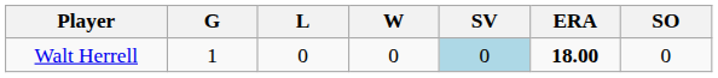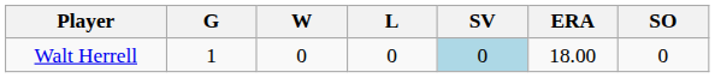columns swapped: W <-> L
Walt Herrell | ERA: bold -> normal
